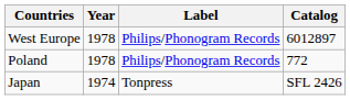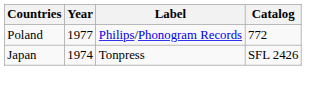- row: West Europe | 1978 | Philips/Phonogram Records | 6012897
Poland | Year: 1978 -> 1977
